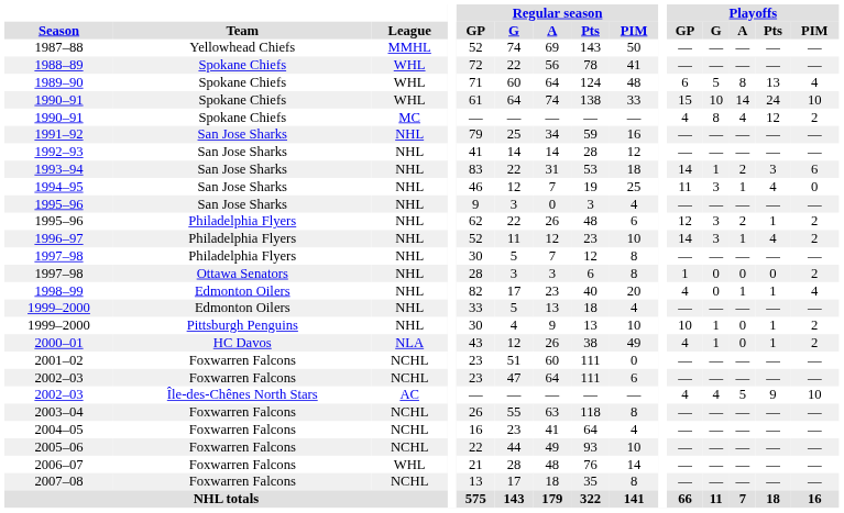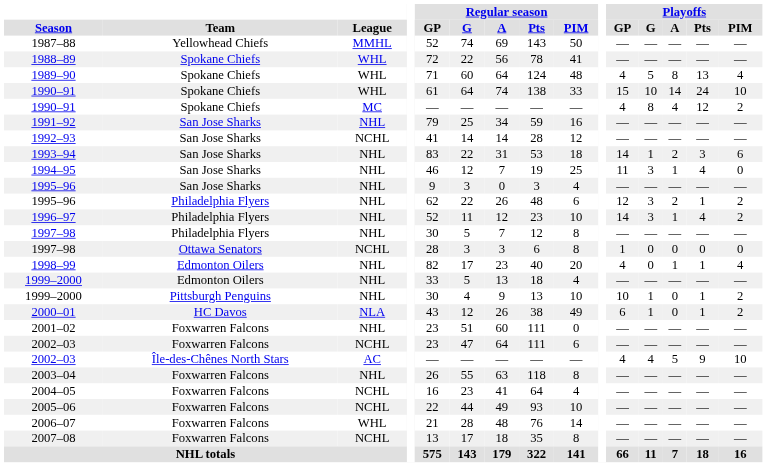1989–90 | Playoffs / GP: 6 -> 4
1992–93 | League: NHL -> NCHL
1997–98 / Ottawa Senators | League: NHL -> NCHL
1997–98 / Ottawa Senators | Playoffs / PIM: 2 -> 0
2000–01 | Playoffs / GP: 4 -> 6
2001–02 | League: NCHL -> NHL
2003–04 | League: NCHL -> NHL
